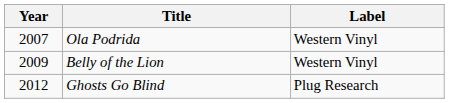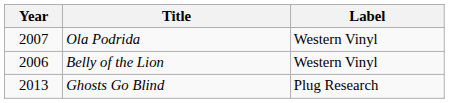Belly of the Lion | Year: 2009 -> 2006
Ghosts Go Blind | Year: 2012 -> 2013
